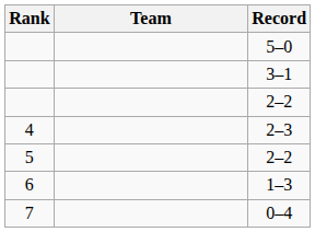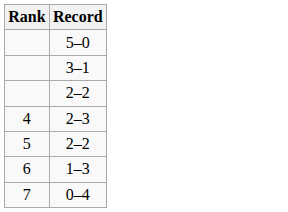- column: Team
